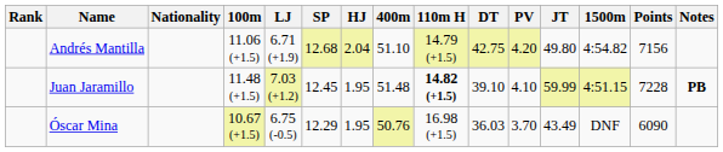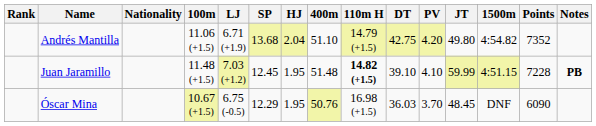Andrés Mantilla | SP: 12.68 -> 13.68
Andrés Mantilla | Points: 7156 -> 7352
Óscar Mina | JT: 43.49 -> 48.45
